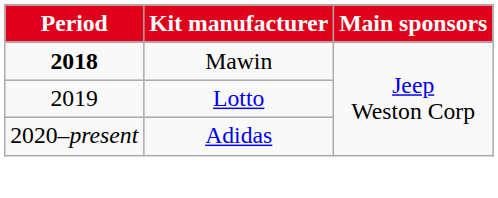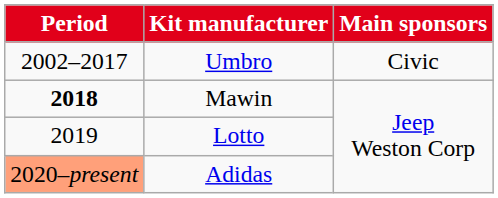+ row: 2002–2017 | Umbro | Civic
Adidas | Period: no background -> lightsalmon background
